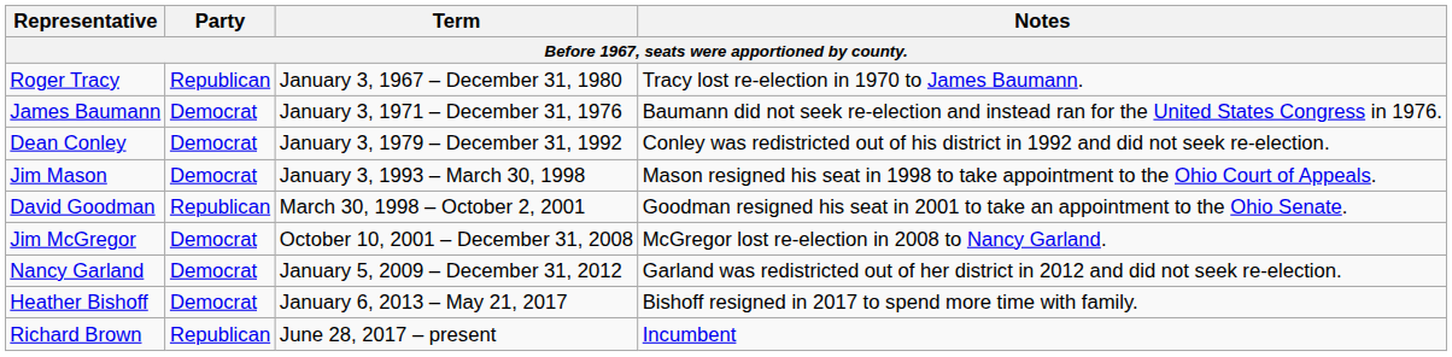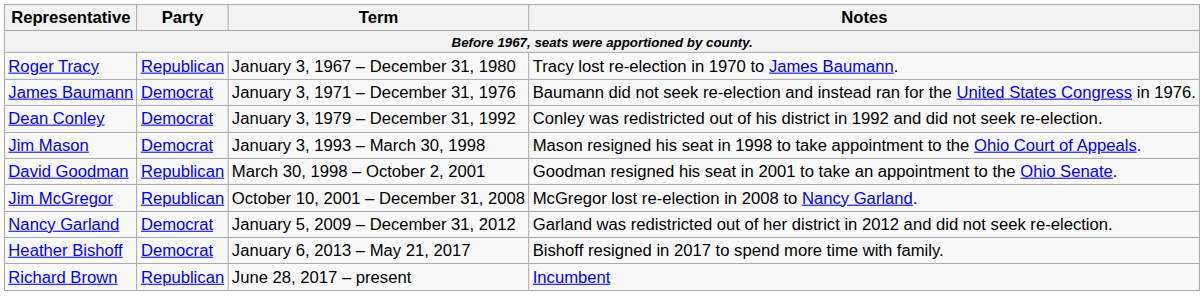Jim McGregor | Party: Democrat -> Republican
